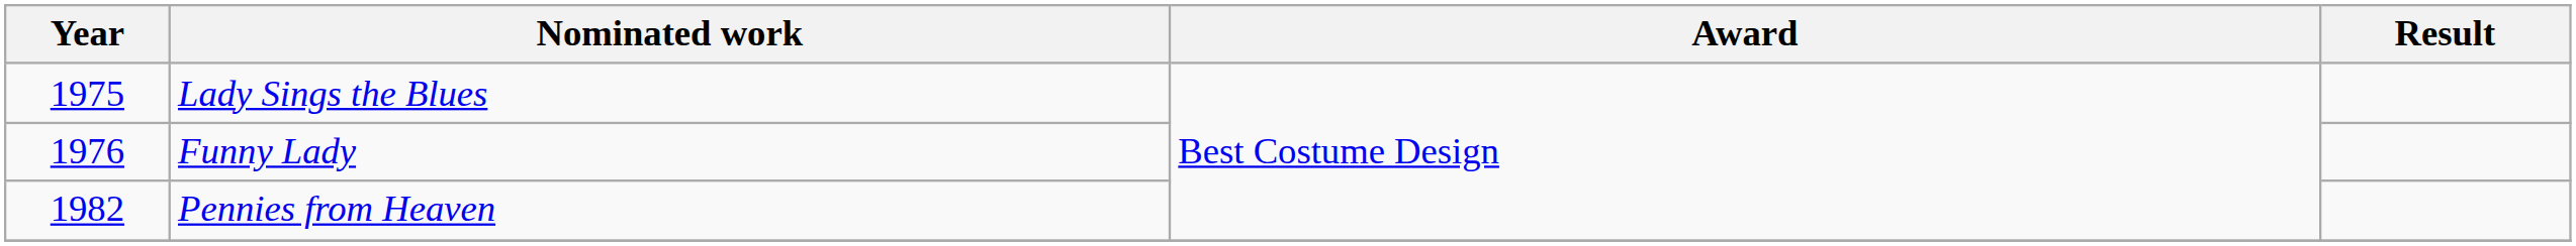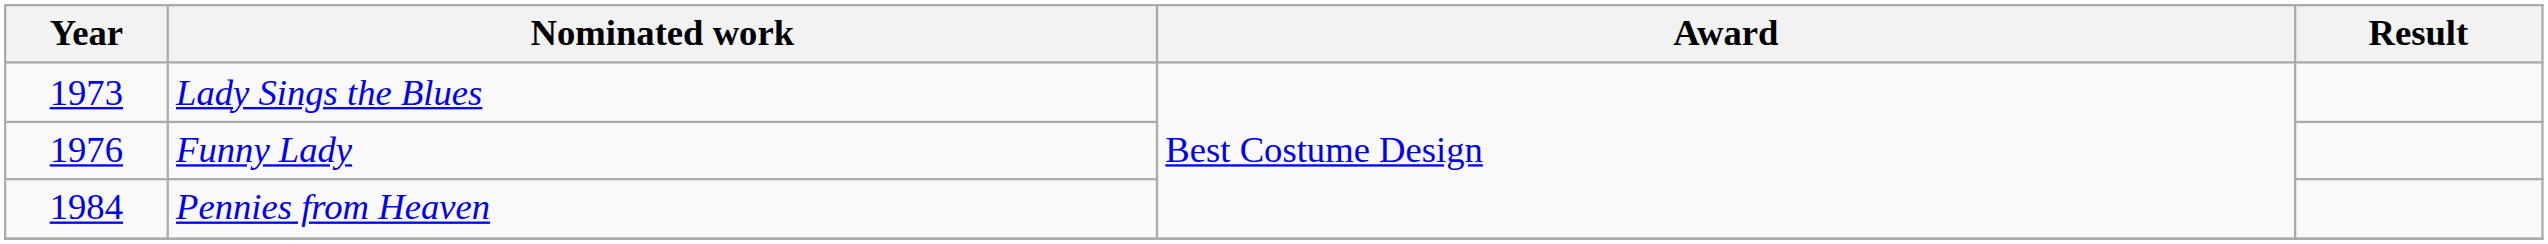Lady Sings the Blues | Year: 1975 -> 1973
Pennies from Heaven | Year: 1982 -> 1984
